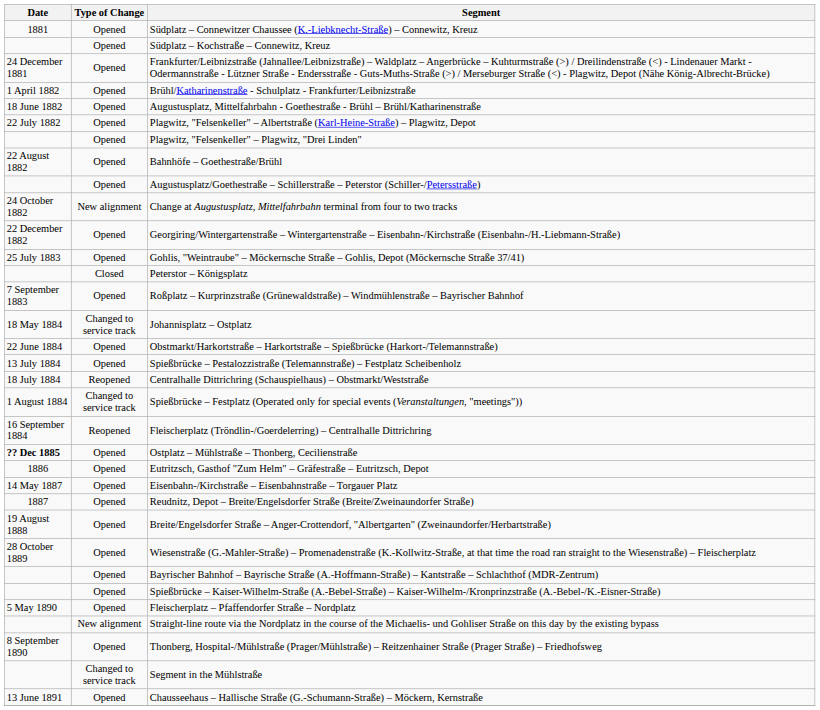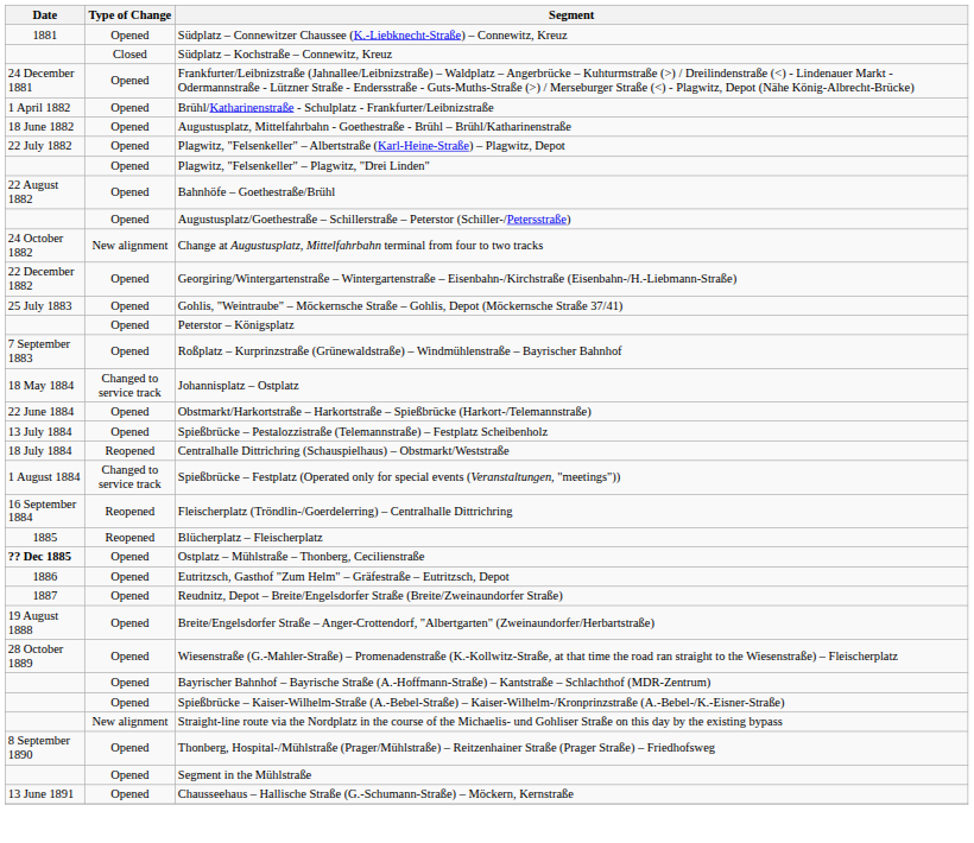Südplatz – Kochstraße – Connewitz, Kreuz | Type of Change: Opened -> Closed
Peterstor – Königsplatz | Type of Change: Closed -> Opened
+ row: 1885 | Reopened | Blücherplatz – Fleischerplatz
- row: 14 May 1887 | Opened | Eisenbahn-/Kirchstraße – Eisenbahnstraße – Torgauer Platz
- row: 5 May 1890 | Opened | Fleischerplatz – Pfaffendorfer Straße – Nordplatz
Segment in the Mühlstraße | Type of Change: Changed to service track -> Opened
